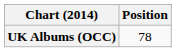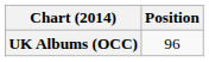UK Albums (OCC) | Position: 78 -> 96
